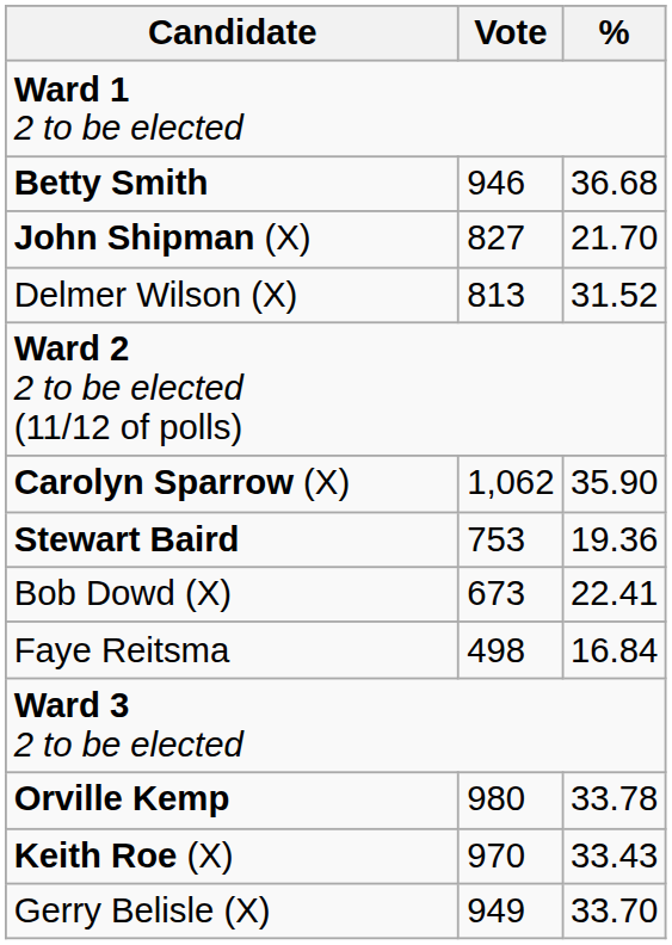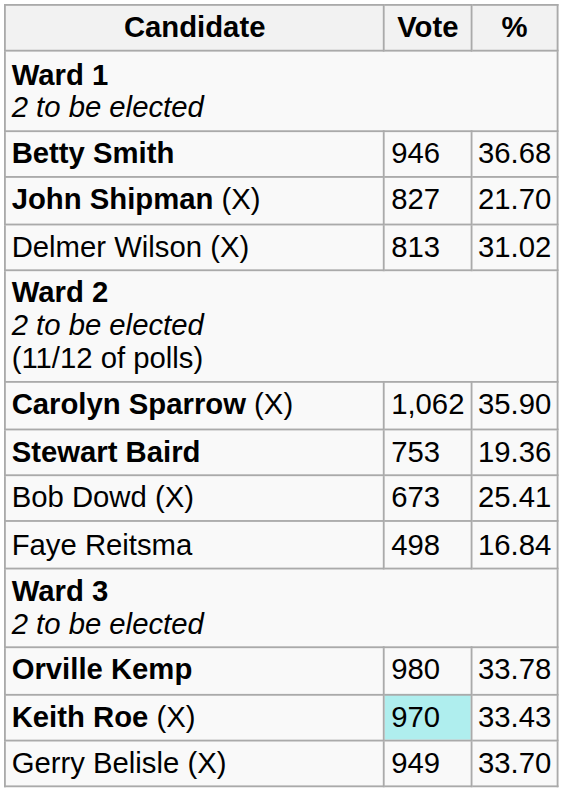Delmer Wilson (X) | %: 31.52 -> 31.02
Bob Dowd (X) | %: 22.41 -> 25.41
Keith Roe (X) | Vote: no background -> paleturquoise background
